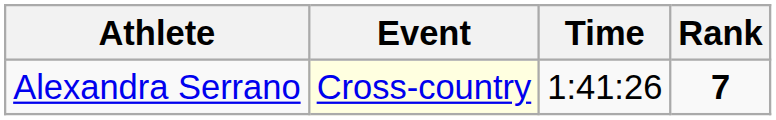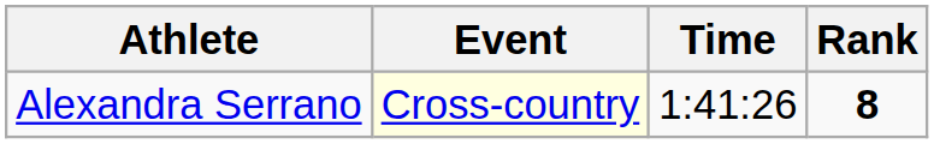Alexandra Serrano | Rank: 7 -> 8
